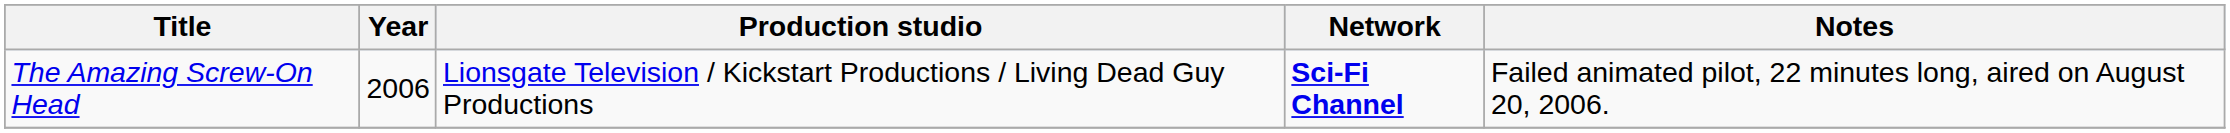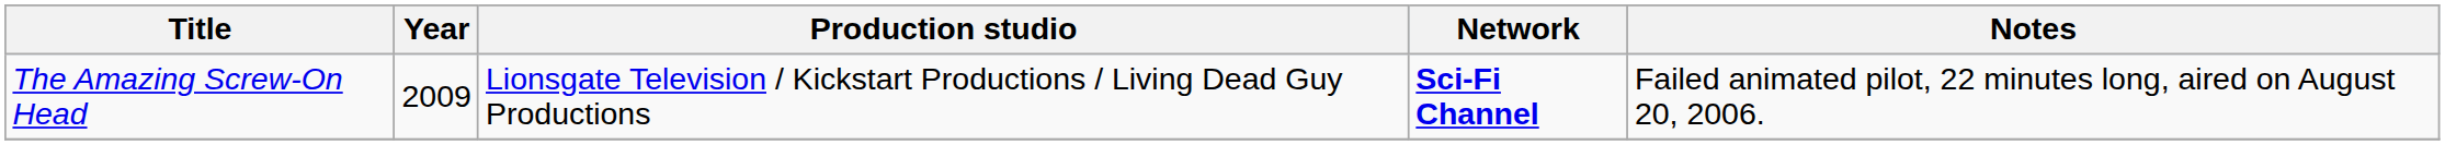The Amazing Screw-On Head | Year: 2006 -> 2009
